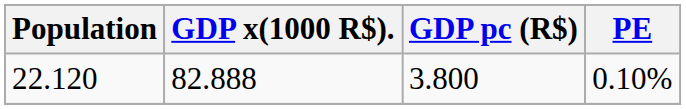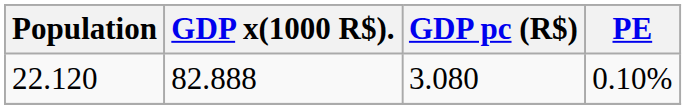22.120 | GDP pc (R$): 3.800 -> 3.080
